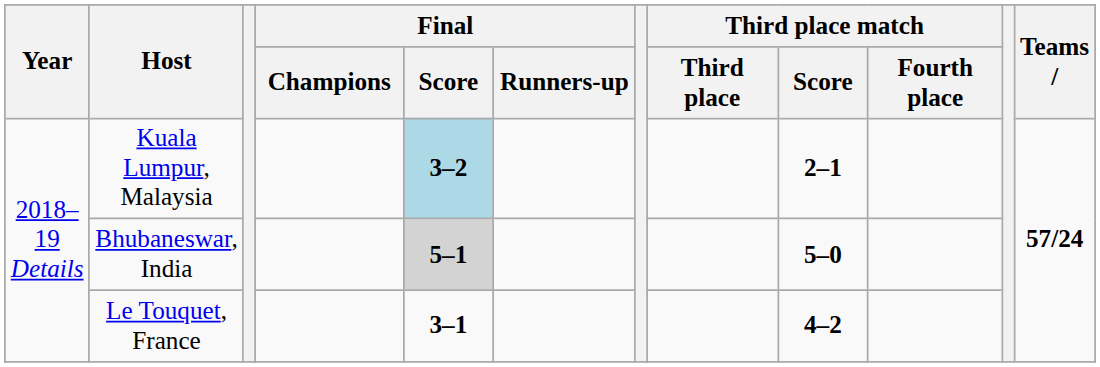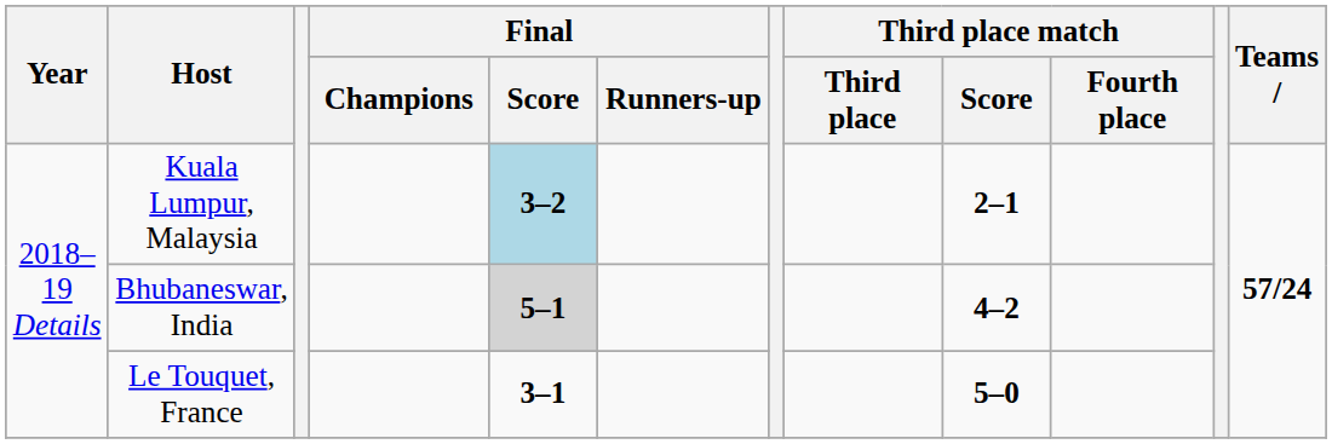Bhubaneswar, India | Third place match / Score: 5–0 -> 4–2
Le Touquet, France | Third place match / Score: 4–2 -> 5–0
